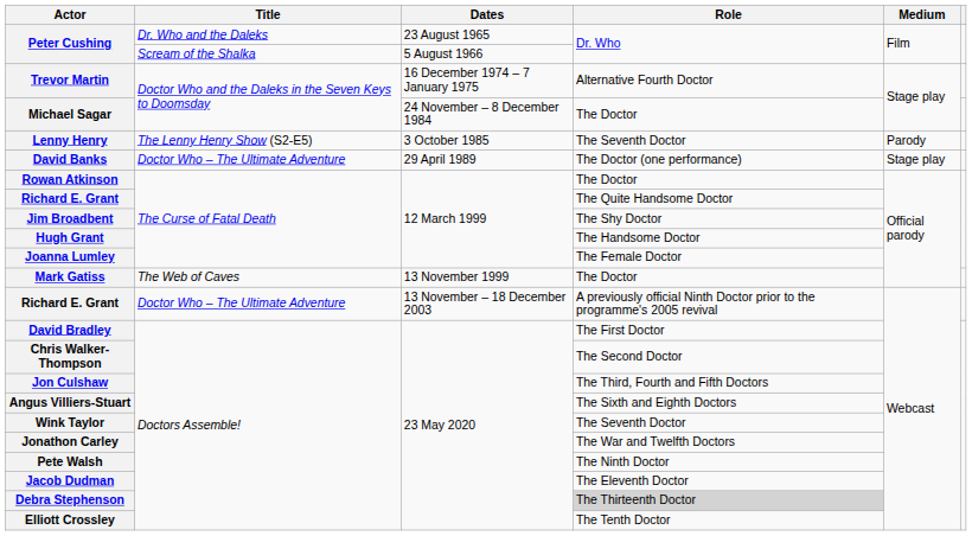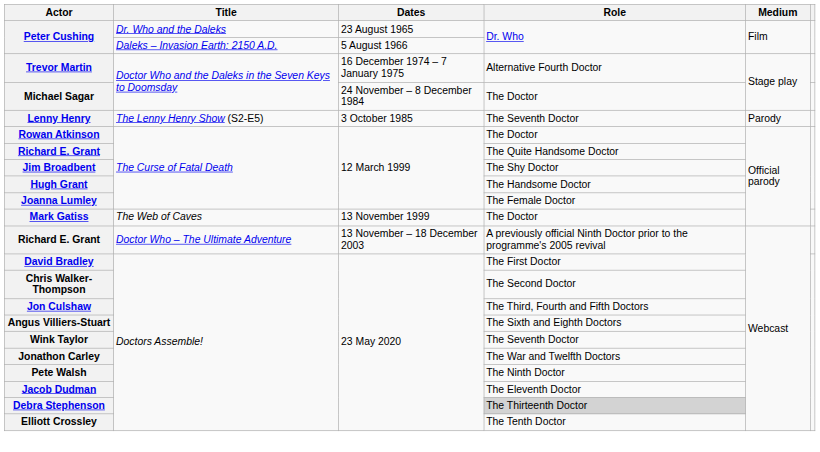Peter Cushing / 5 August 1966 | Title: Scream of the Shalka -> Daleks – Invasion Earth: 2150 A.D.
- row: David Banks | Doctor Who – The Ultimate Adventure | 29 April 1989 | The Doctor (one performance) | Stage play
